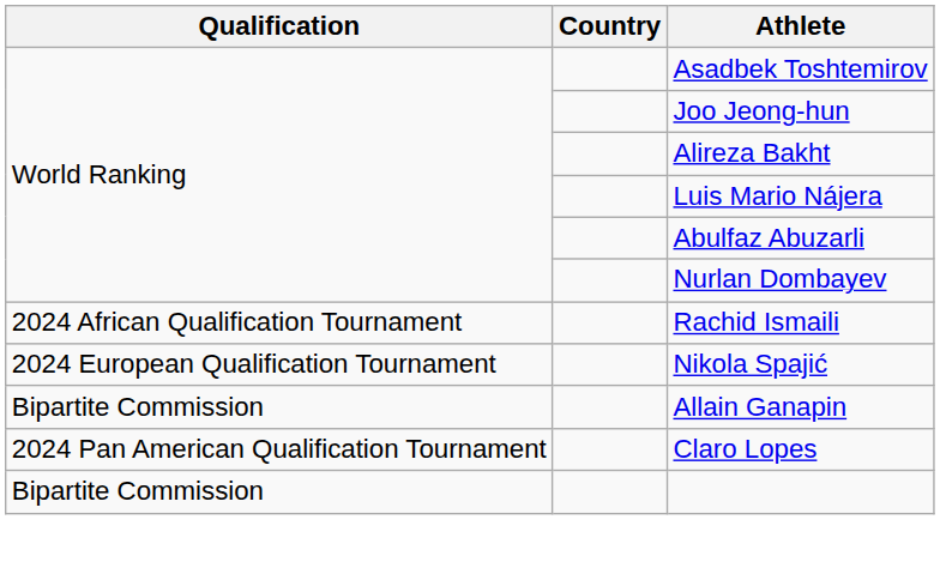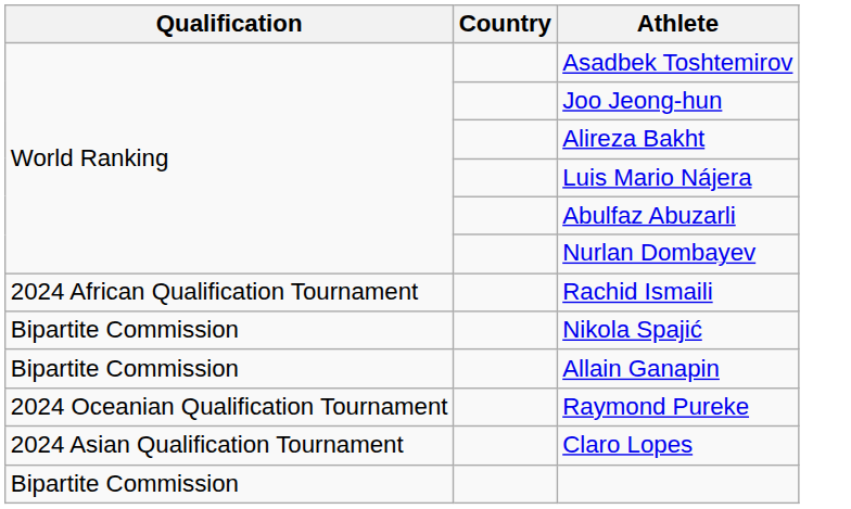Nikola Spajić | Qualification: 2024 European Qualification Tournament -> Bipartite Commission
+ row: 2024 Oceanian Qualification Tournament | Raymond Pureke
Claro Lopes | Qualification: 2024 Pan American Qualification Tournament -> 2024 Asian Qualification Tournament
